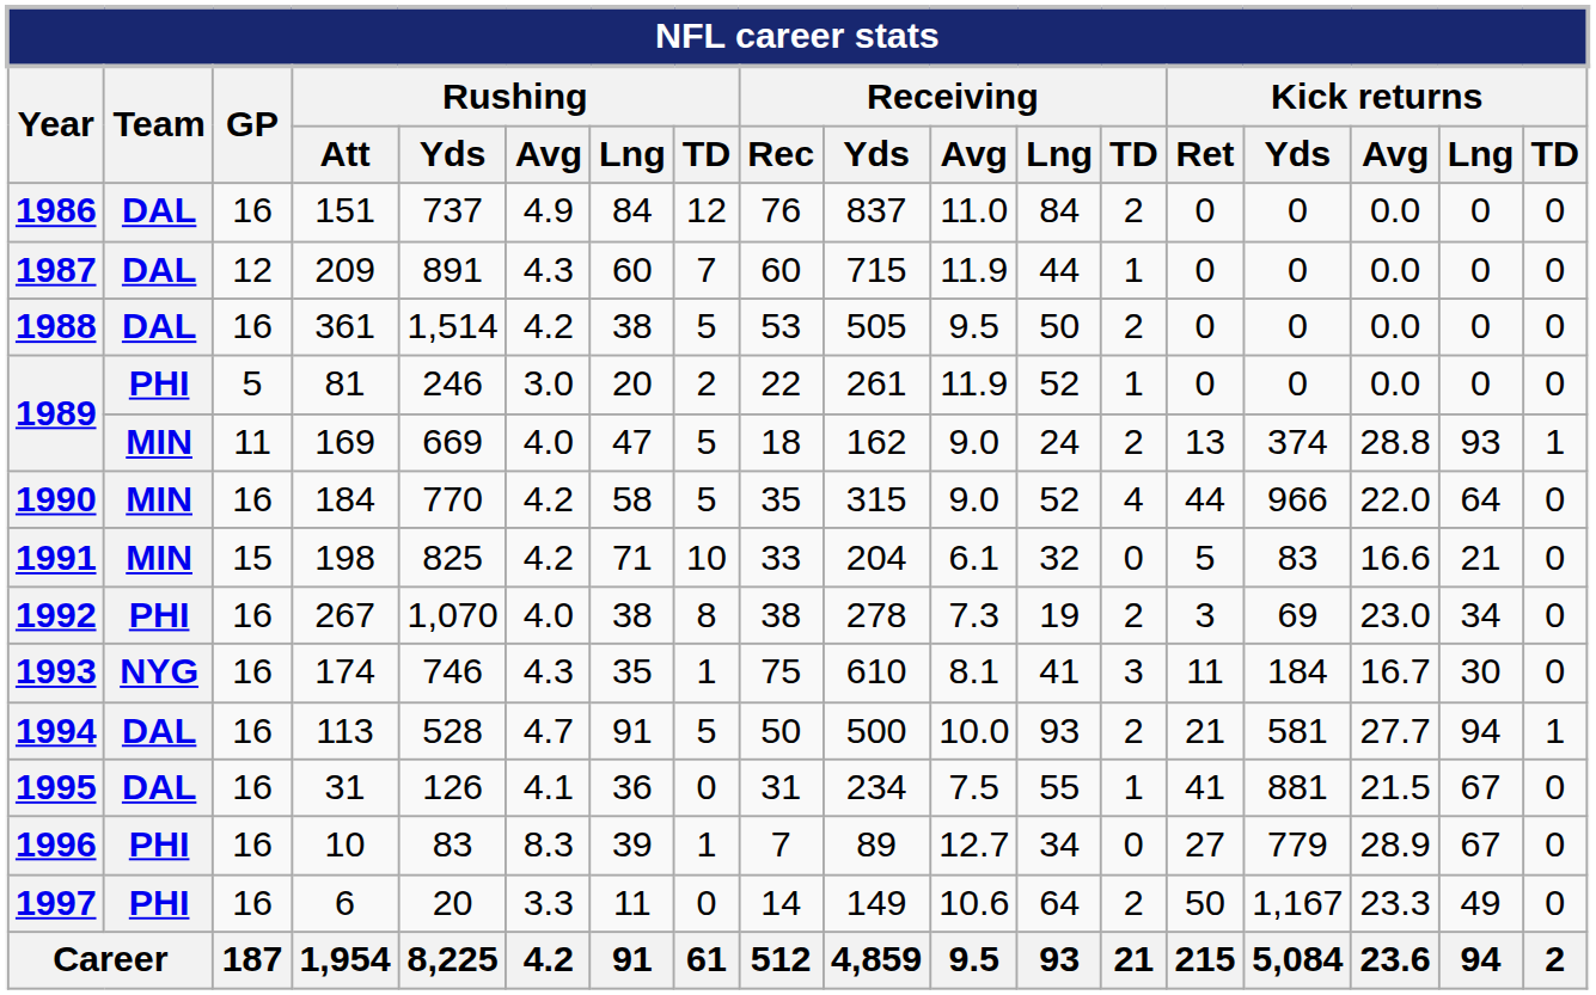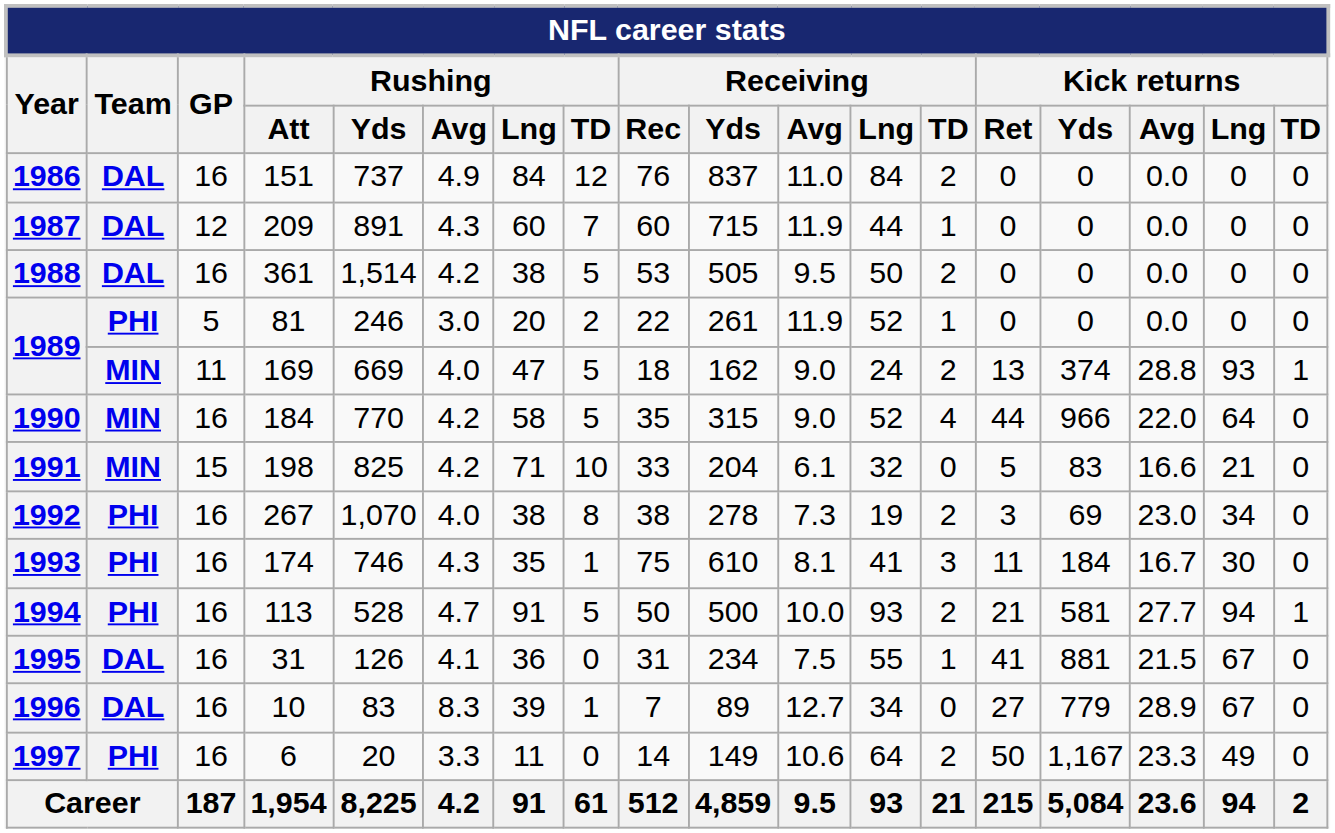1993 | Team: NYG -> PHI
1994 | Team: DAL -> PHI
1996 | Team: PHI -> DAL
